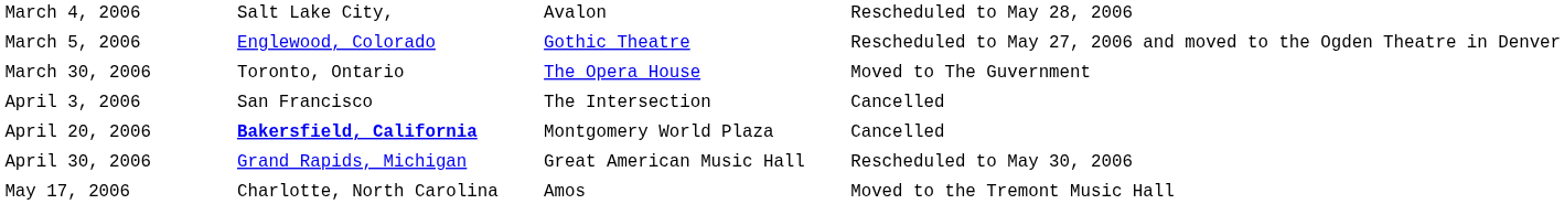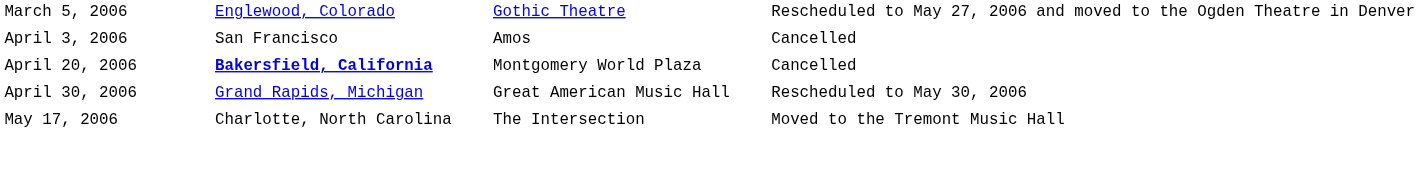- row: March 4, 2006 | Salt Lake City, | Avalon | Rescheduled to May 28, 2006
- row: March 30, 2006 | Toronto, Ontario | The Opera House | Moved to The Guvernment
April 3, 2006 | column 3: The Intersection -> Amos
May 17, 2006 | column 3: Amos -> The Intersection
